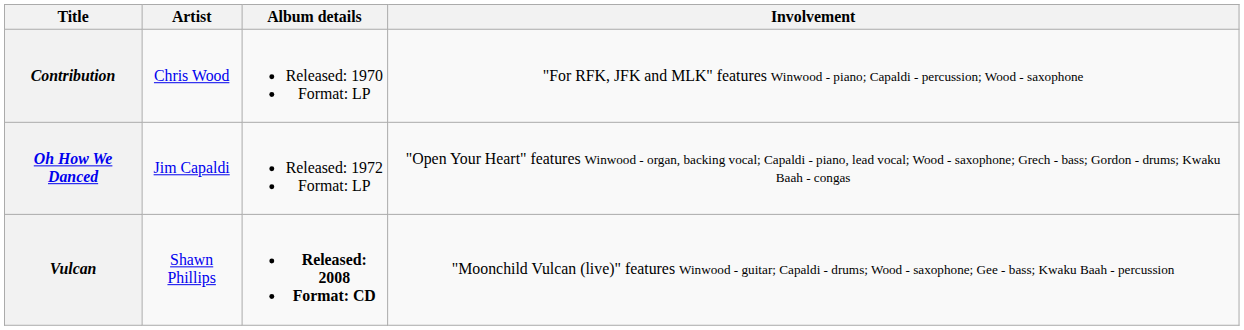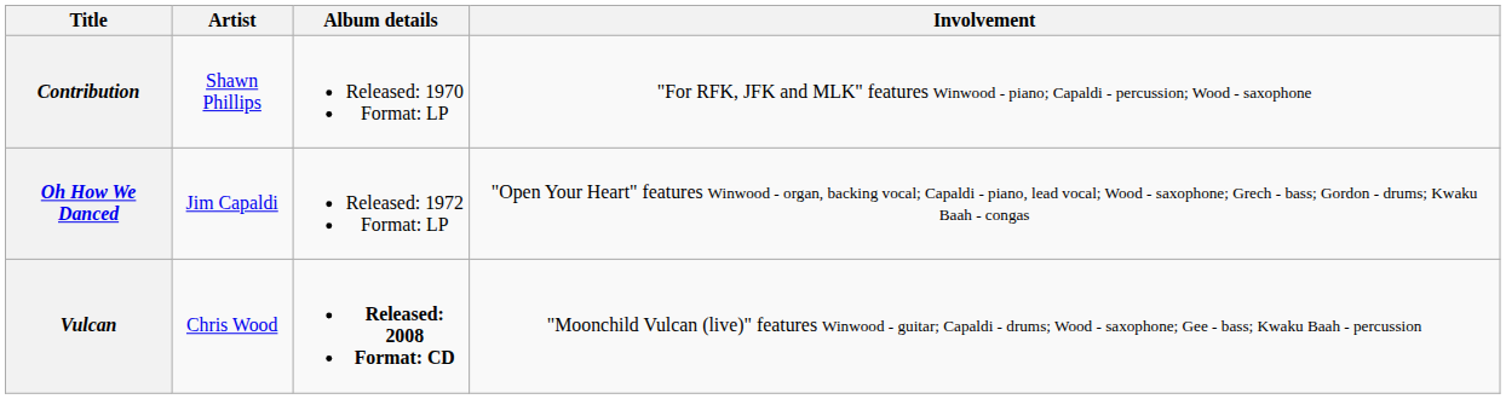Contribution | Artist: Chris Wood -> Shawn Phillips
Vulcan | Artist: Shawn Phillips -> Chris Wood
